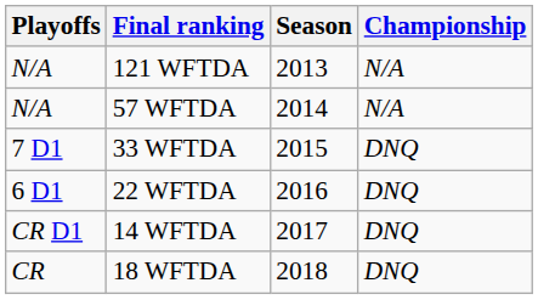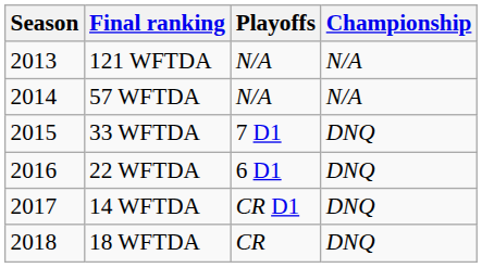columns swapped: Season <-> Playoffs
